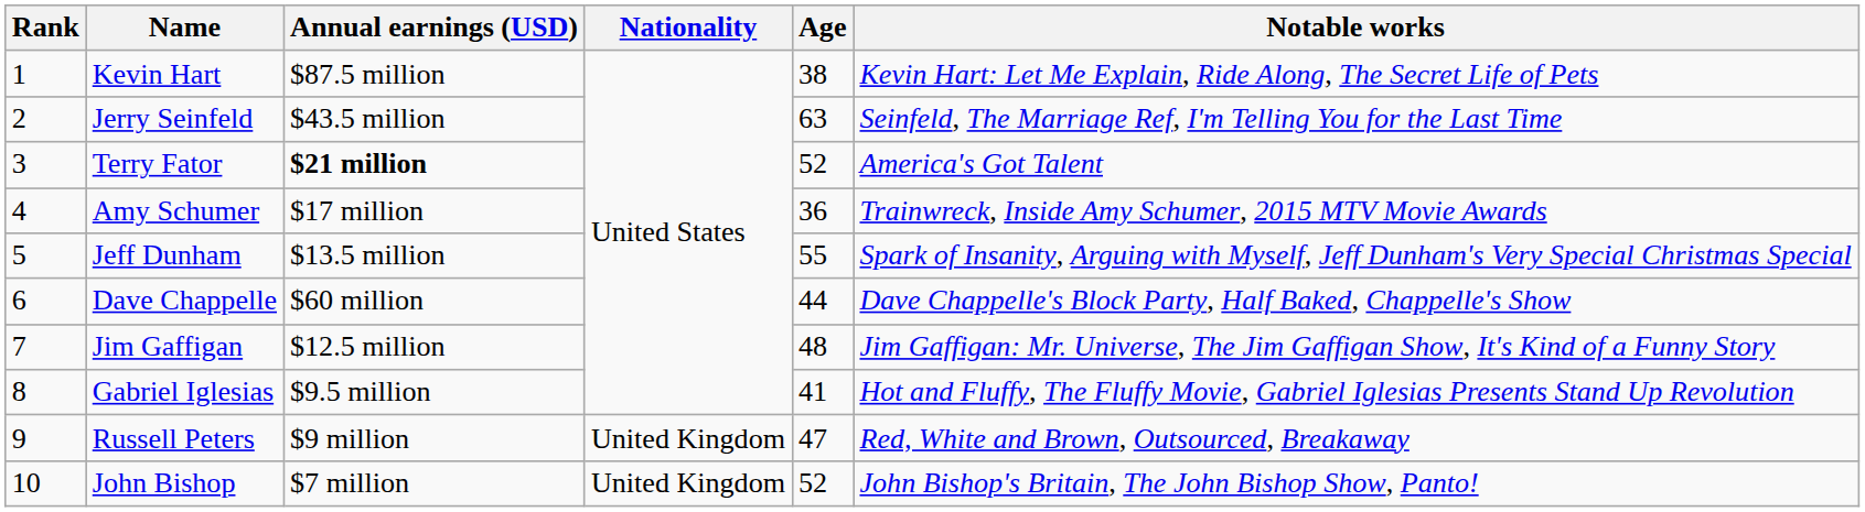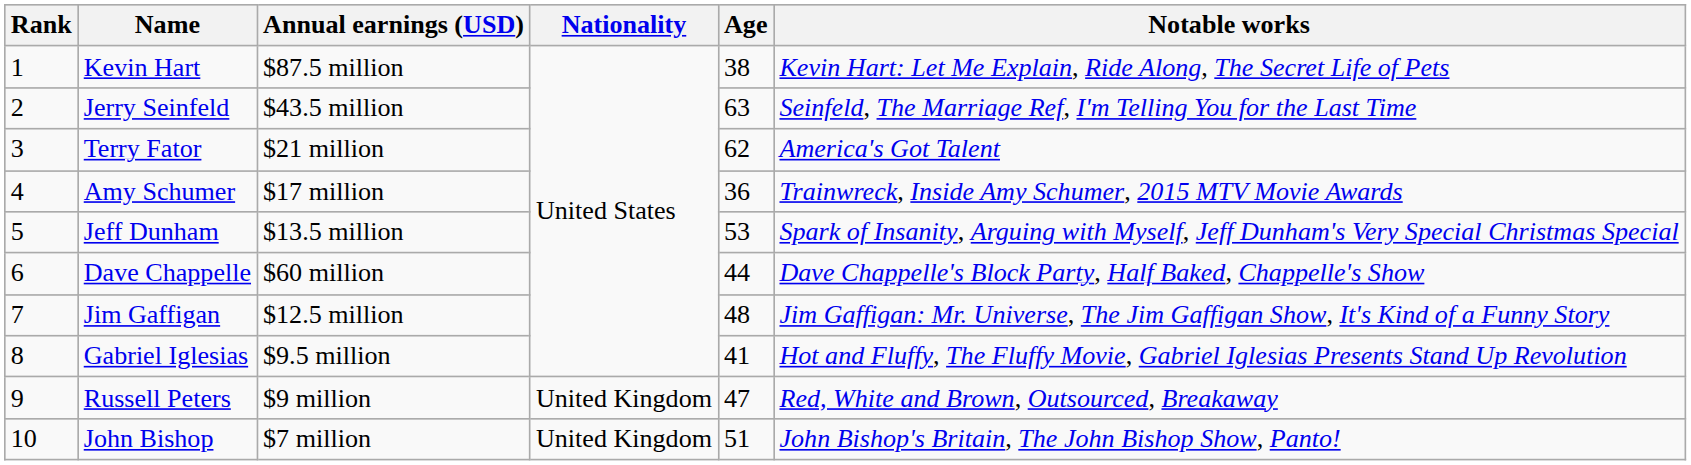Terry Fator | Annual earnings (USD): bold -> normal
Terry Fator | Age: 52 -> 62
Jeff Dunham | Age: 55 -> 53
John Bishop | Age: 52 -> 51
